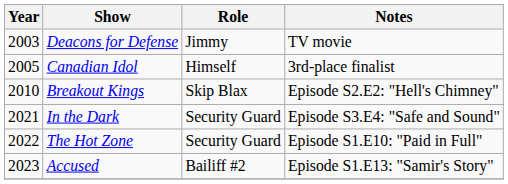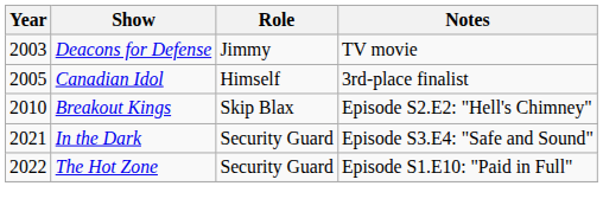- row: 2023 | Accused | Bailiff #2 | Episode S1.E13: "Samir's Story"
